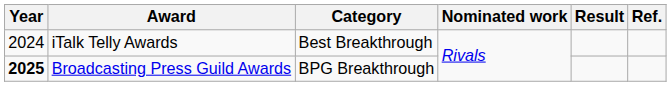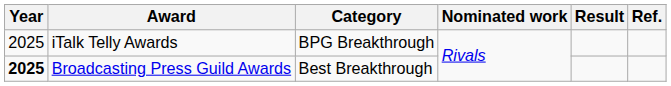iTalk Telly Awards | Year: 2024 -> 2025
iTalk Telly Awards | Category: Best Breakthrough -> BPG Breakthrough
Broadcasting Press Guild Awards | Category: BPG Breakthrough -> Best Breakthrough
